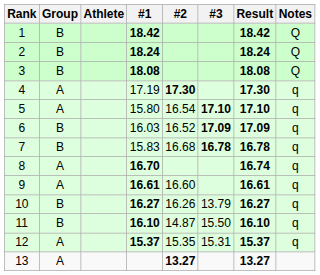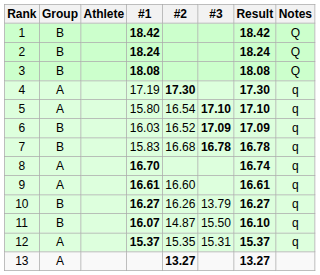11 | #1: 16.10 -> 16.07
